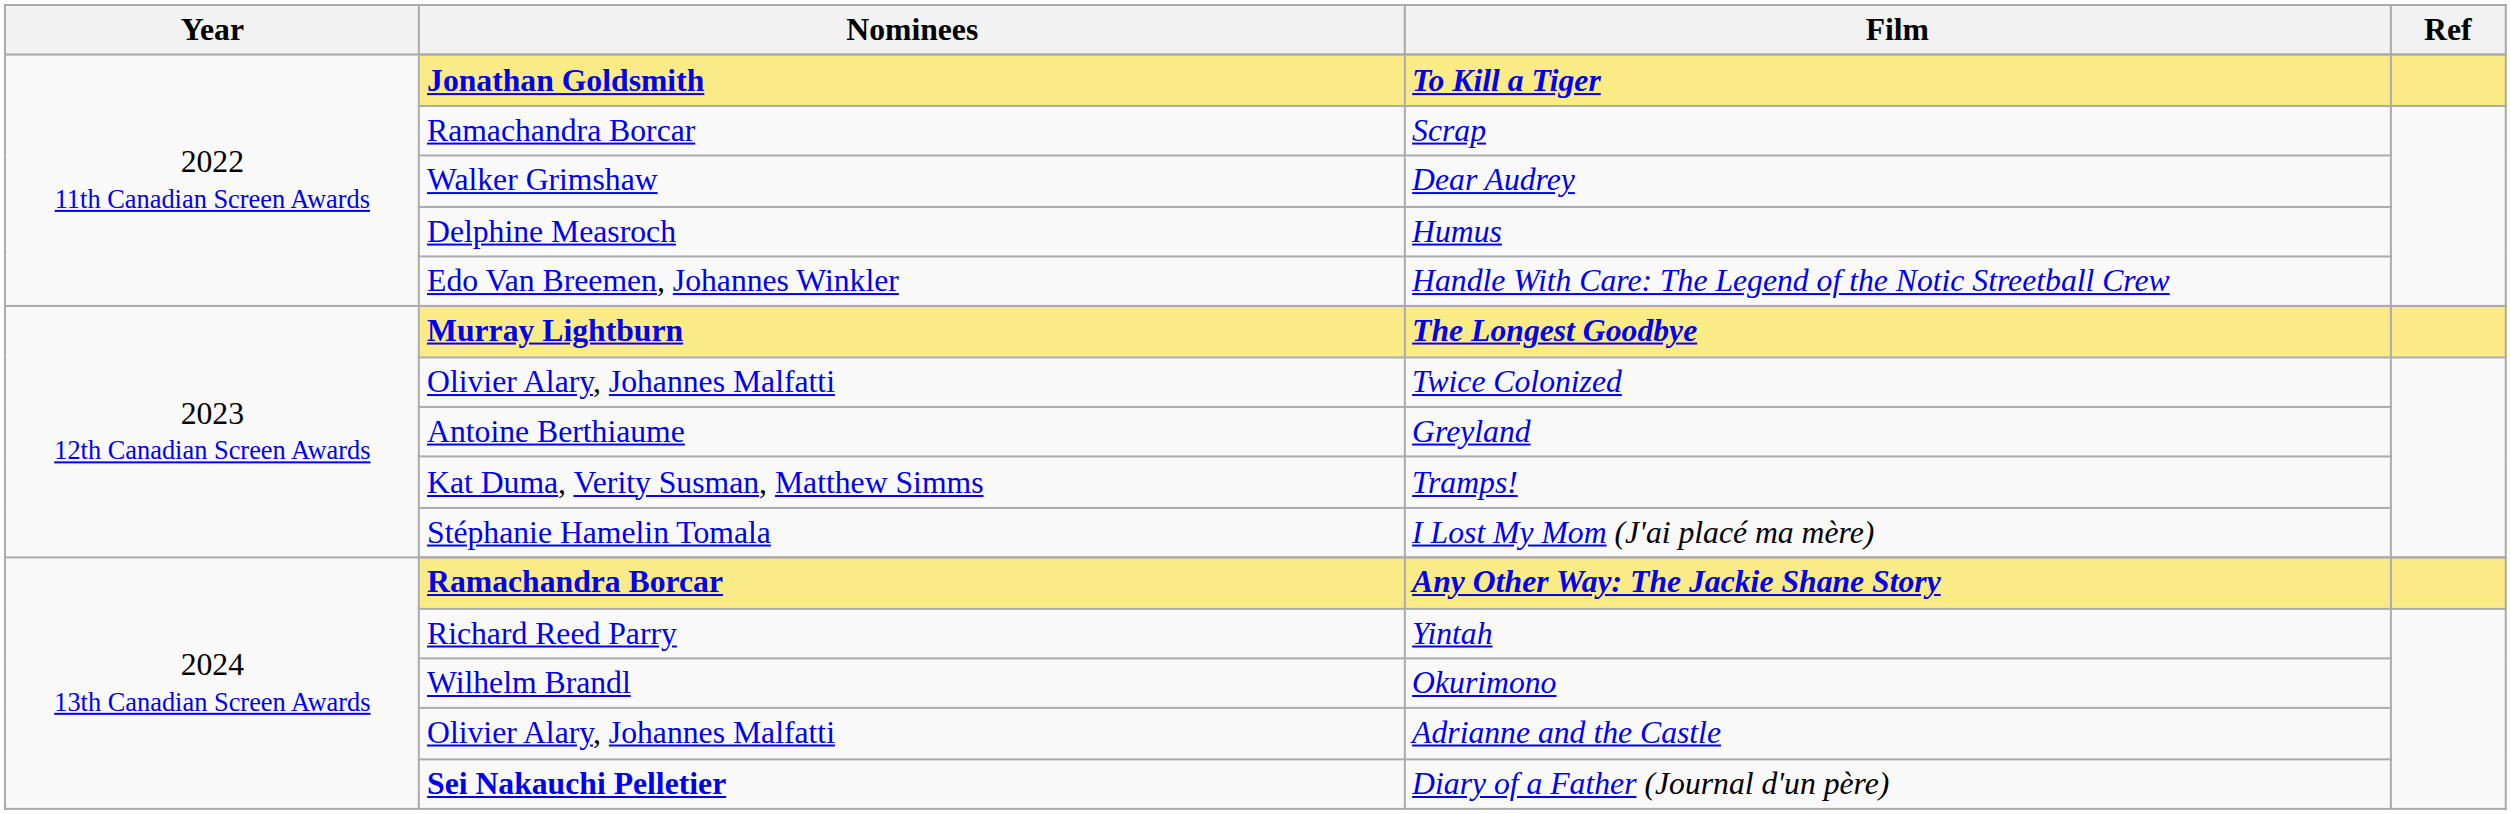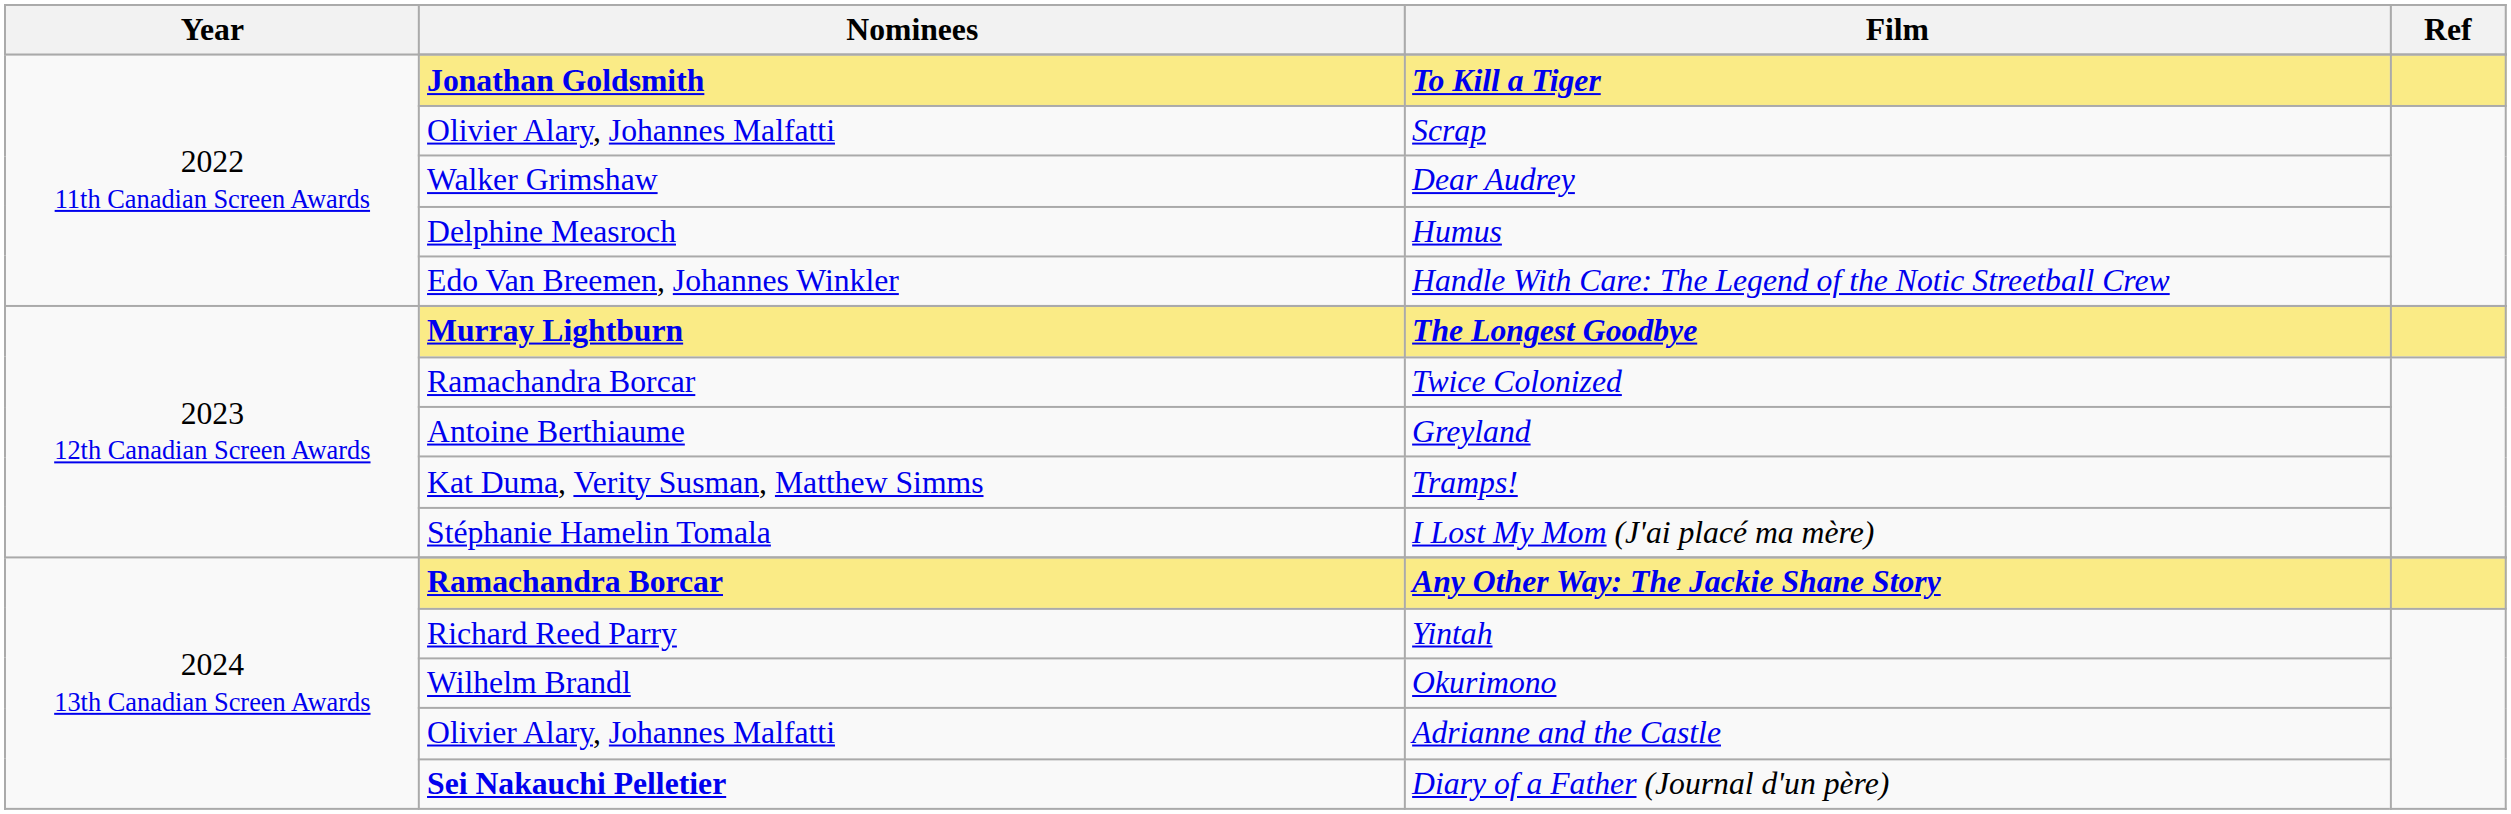Scrap | Nominees: Ramachandra Borcar -> Olivier Alary, Johannes Malfatti
Twice Colonized | Nominees: Olivier Alary, Johannes Malfatti -> Ramachandra Borcar
